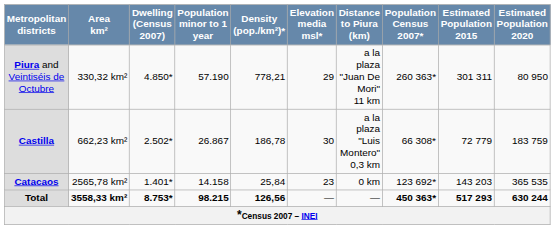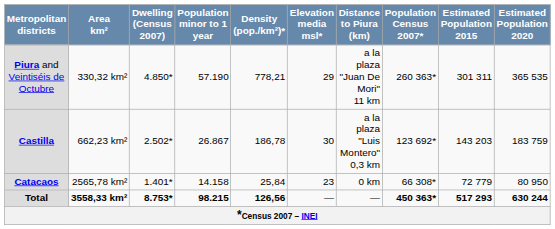Piura and Veintiséis de Octubre | Estimated Population 2020: 80 950 -> 365 535
Castilla | Population Census 2007*: 66 308* -> 123 692*
Castilla | Estimated Population 2015: 72 779 -> 143 203
Catacaos | Population Census 2007*: 123 692* -> 66 308*
Catacaos | Estimated Population 2015: 143 203 -> 72 779
Catacaos | Estimated Population 2020: 365 535 -> 80 950
